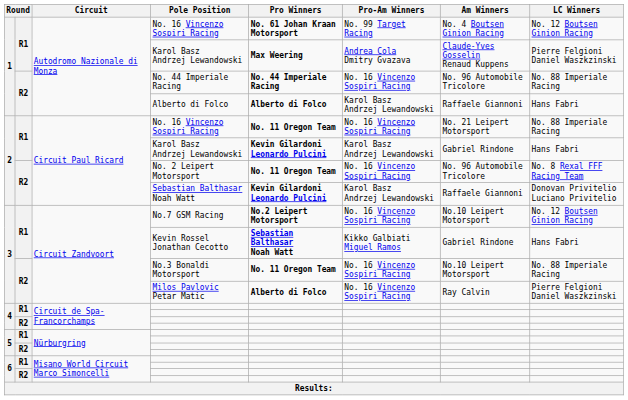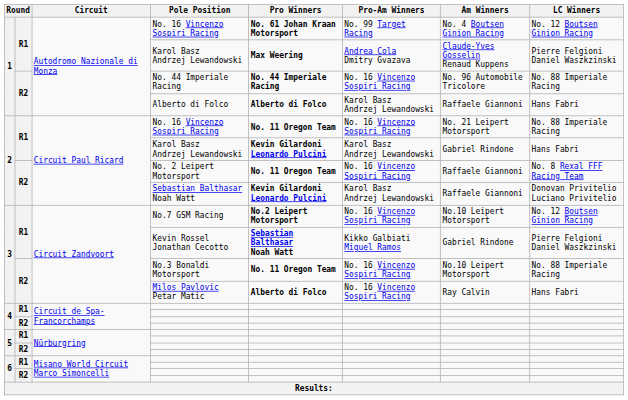No. 2 Leipert Motorsport | Am Winners: No. 96 Automobile Tricolore -> Raffaele Giannoni
Kevin Rossel Jonathan Cecotto | LC Winners: Hans Fabri -> Pierre Felgioni Daniel Waszkzinski
Milos Pavlovic Petar Matic | LC Winners: Pierre Felgioni Daniel Waszkzinski -> Hans Fabri
